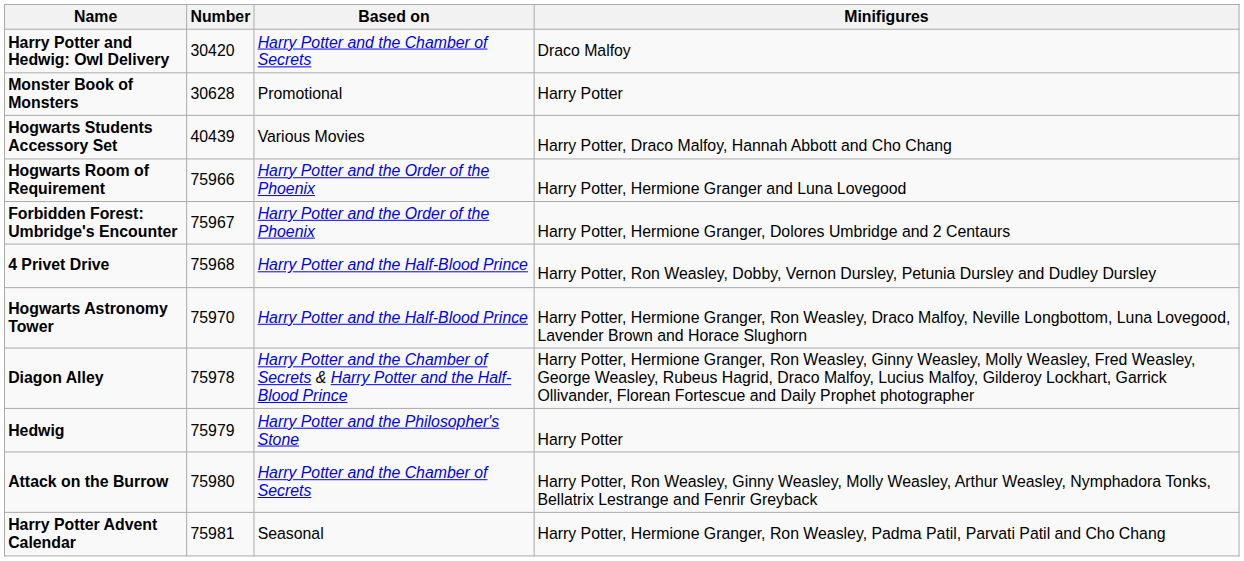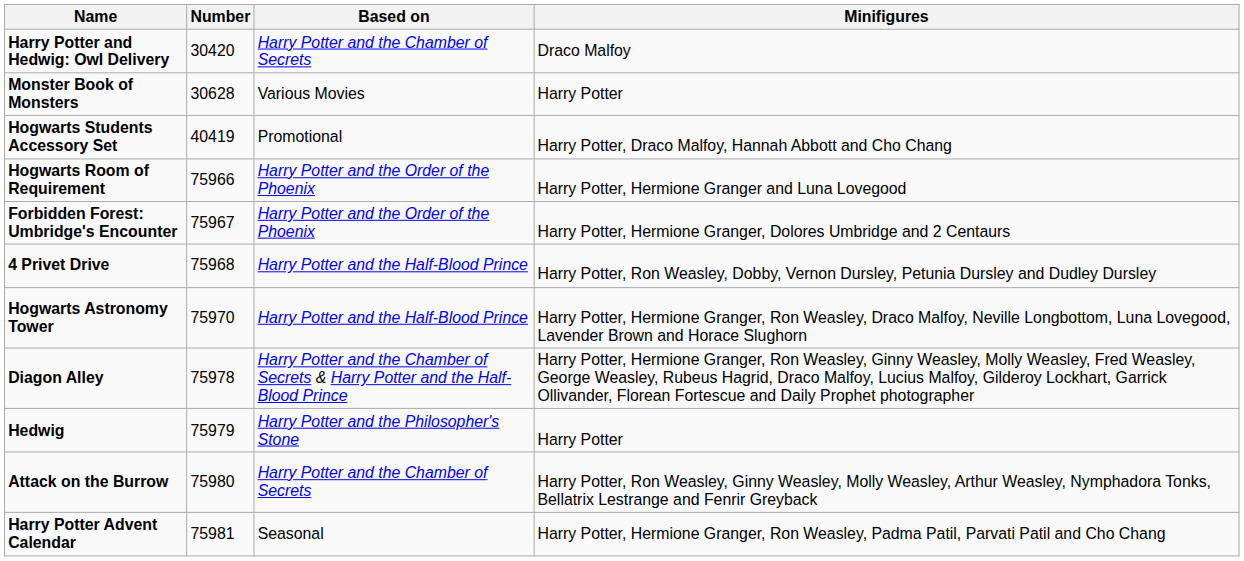Monster Book of Monsters | Based on: Promotional -> Various Movies
Hogwarts Students Accessory Set | Number: 40439 -> 40419
Hogwarts Students Accessory Set | Based on: Various Movies -> Promotional
